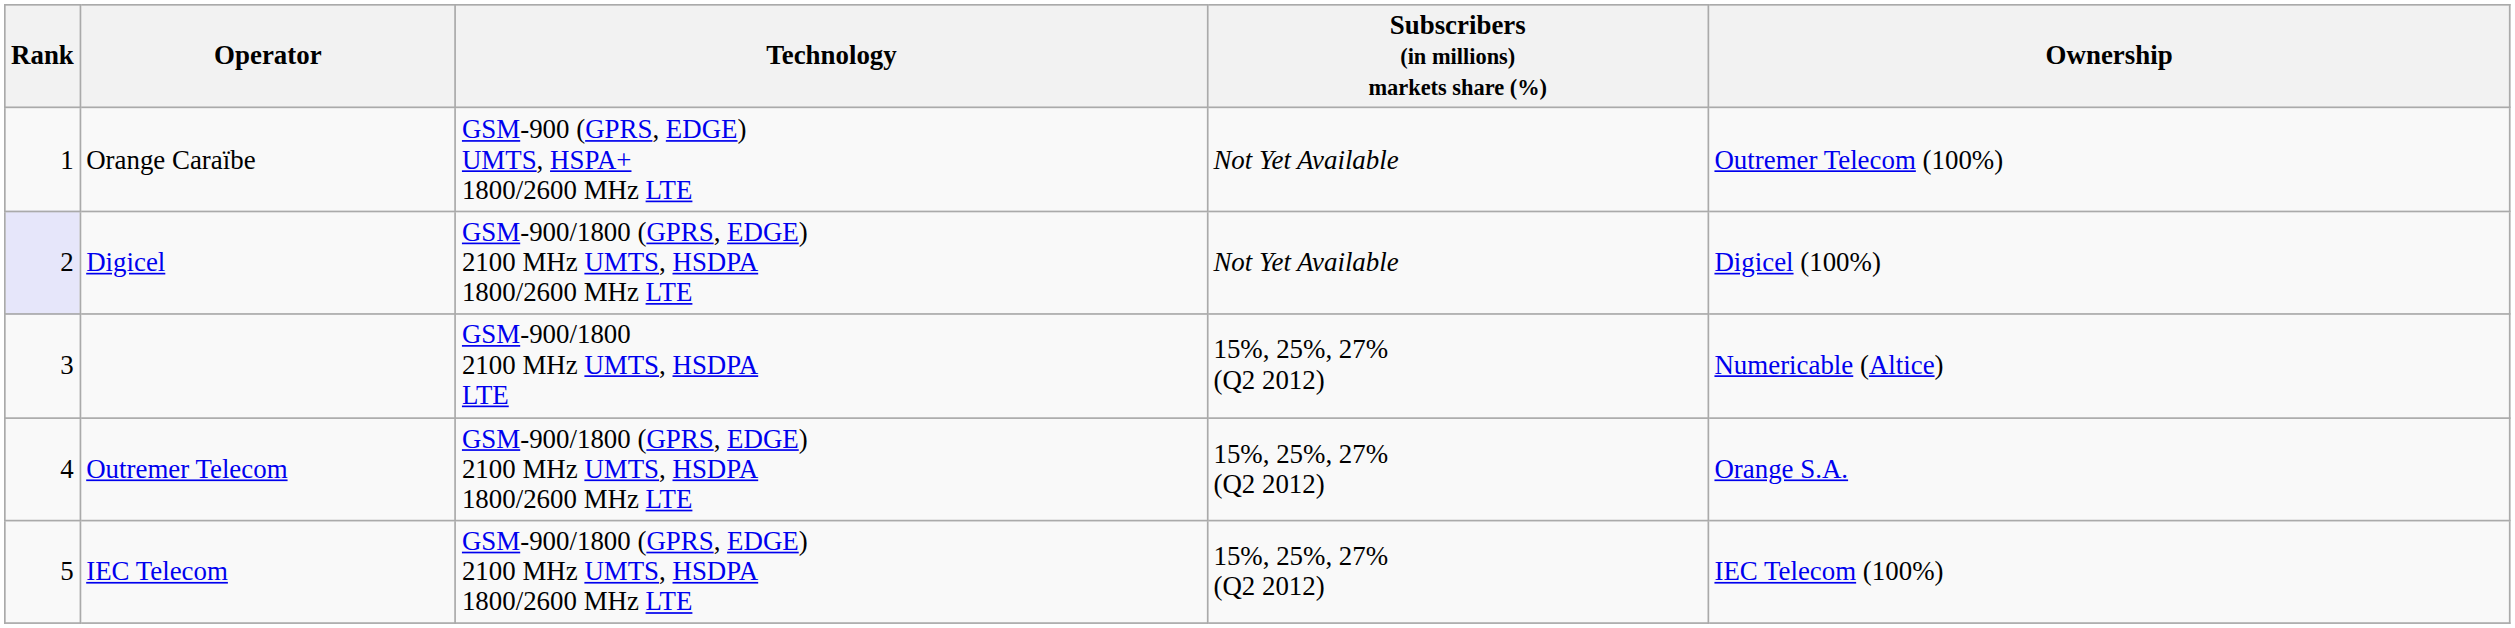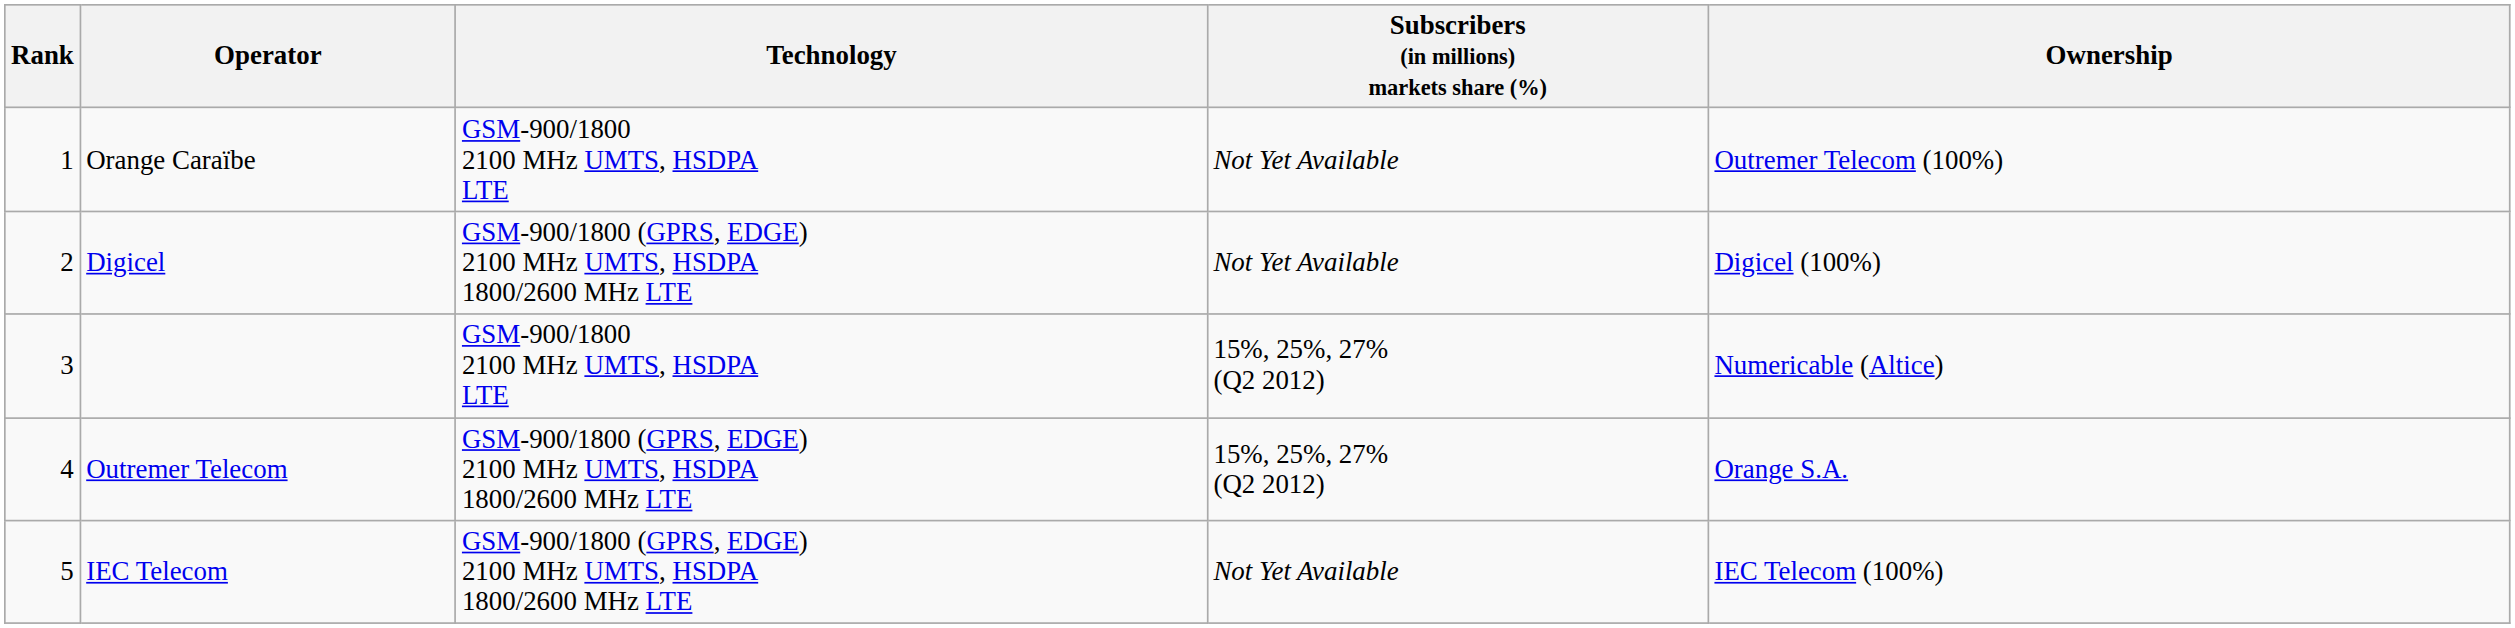Orange Caraïbe | Technology: GSM-900 (GPRS, EDGE) UMTS, HSPA+ 1800/2600 MHz LTE -> GSM-900/1800 2100 MHz UMTS, HSDPA LTE
Digicel | Rank: lavender background -> no background
IEC Telecom | Subscribers (in millions) markets share (%): 15%, 25%, 27% (Q2 2012) -> Not Yet Available
